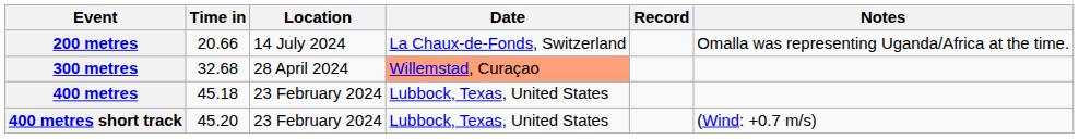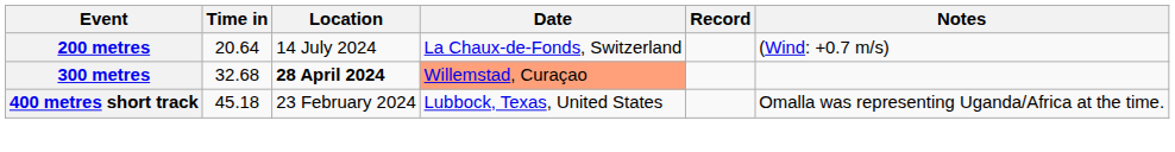200 metres | Time in: 20.66 -> 20.64
200 metres | Notes: Omalla was representing Uganda/Africa at the time. -> (Wind: +0.7 m/s)
300 metres | Location: normal -> bold
- row: 400 metres | 45.18 | 23 February 2024 | Lubbock, Texas, United States
400 metres short track | Time in: 45.20 -> 45.18
400 metres short track | Notes: (Wind: +0.7 m/s) -> Omalla was representing Uganda/Africa at the time.
